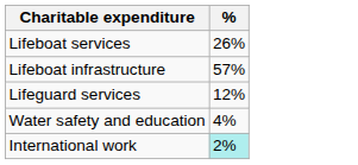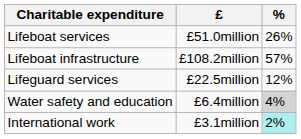+ column: £ | £51.0million | £108.2million | £22.5million | £6.4million | £3.1million
Water safety and education | %: no background -> lightgrey background
